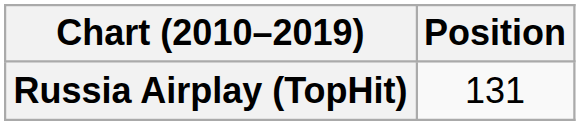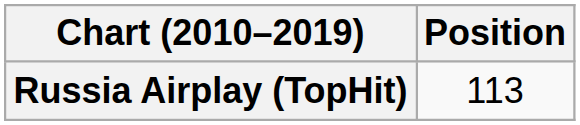Russia Airplay (TopHit) | Position: 131 -> 113
